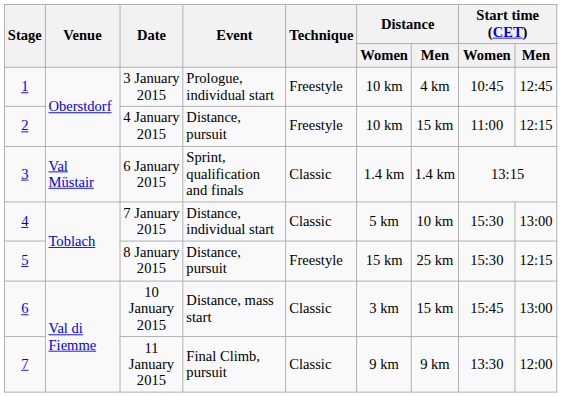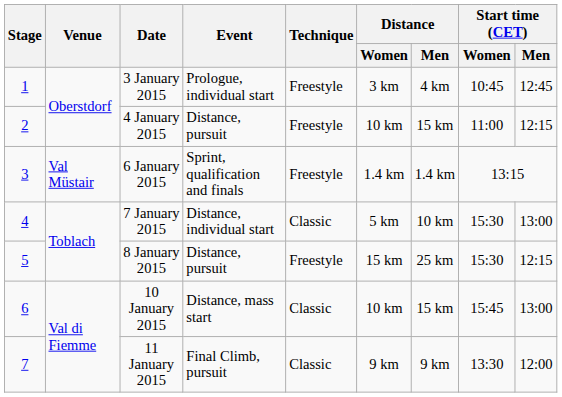3 January 2015 | Distance / Women: 10 km -> 3 km
6 January 2015 | Technique: Classic -> Freestyle
10 January 2015 | Distance / Women: 3 km -> 10 km
